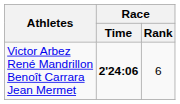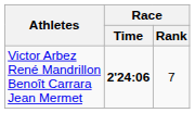Victor Arbez René Mandrillon Benoît Carrara Jean Mermet | Race / Rank: 6 -> 7
